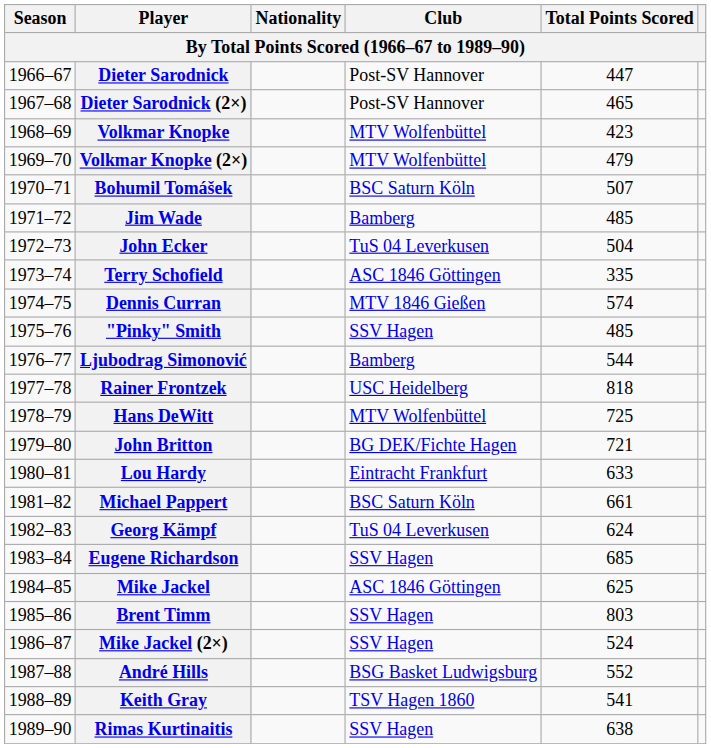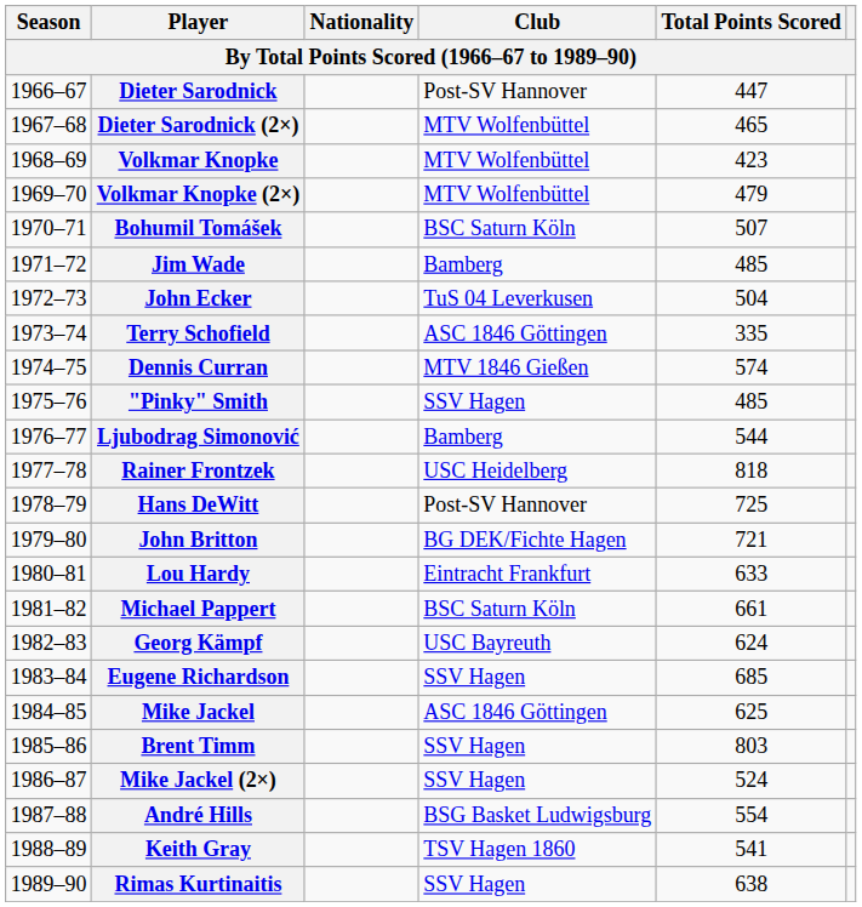Dieter Sarodnick (2×) | Club: Post-SV Hannover -> MTV Wolfenbüttel
Hans DeWitt | Club: MTV Wolfenbüttel -> Post-SV Hannover
Georg Kämpf | Club: TuS 04 Leverkusen -> USC Bayreuth
André Hills | Total Points Scored: 552 -> 554
